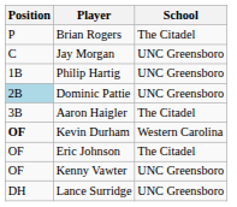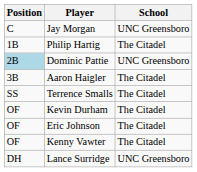- row: P | Brian Rogers | The Citadel
Philip Hartig | School: UNC Greensboro -> The Citadel
+ row: SS | Terrence Smalls | The Citadel
Kevin Durham | Position: bold -> normal
Kevin Durham | School: Western Carolina -> The Citadel
Kenny Vawter | School: UNC Greensboro -> The Citadel
